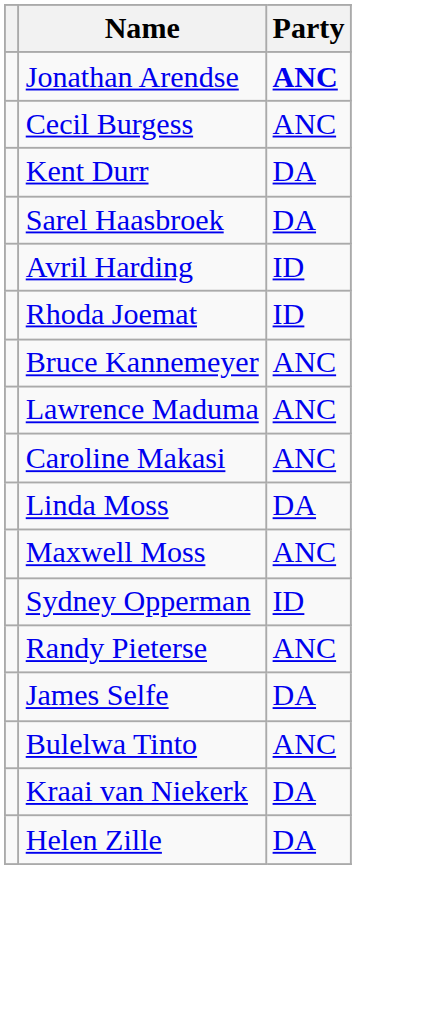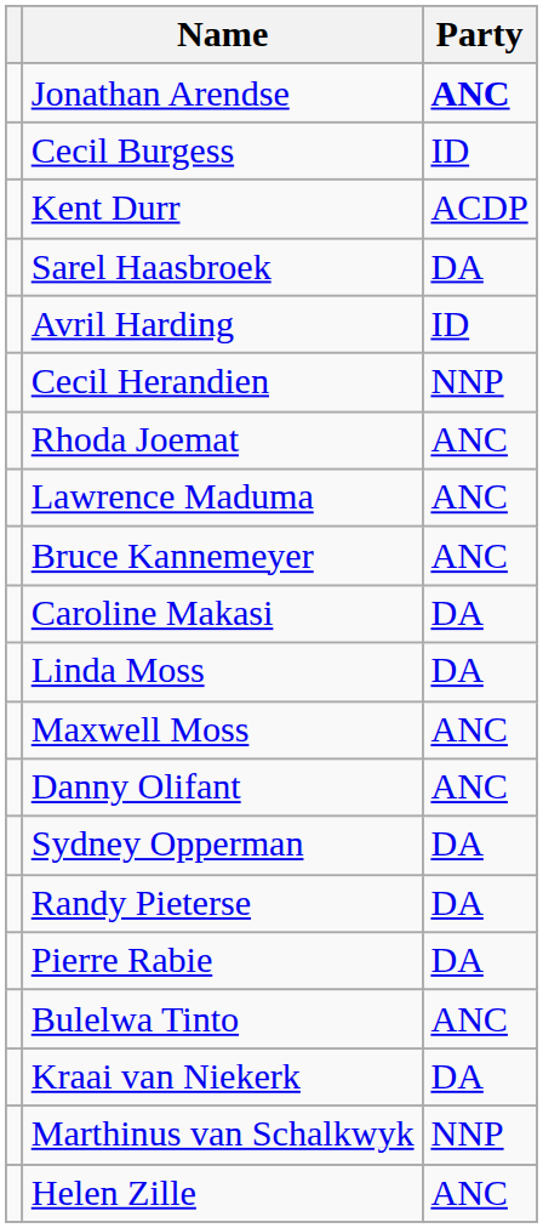Cecil Burgess | Party: ANC -> ID
Kent Durr | Party: DA -> ACDP
+ row: Cecil Herandien | NNP
Rhoda Joemat | Party: ID -> ANC
rows swapped: Bruce Kannemeyer <-> Lawrence Maduma
Caroline Makasi | Party: ANC -> DA
+ row: Danny Olifant | ANC
Sydney Opperman | Party: ID -> DA
Randy Pieterse | Party: ANC -> DA
+ row: Pierre Rabie | DA
- row: James Selfe | DA
+ row: Marthinus van Schalkwyk | NNP
Helen Zille | Party: DA -> ANC
